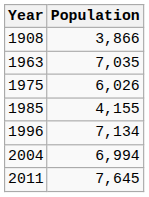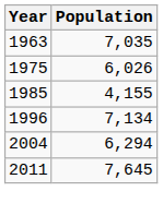- row: 1908 | 3,866
2004 | Population: 6,994 -> 6,294
